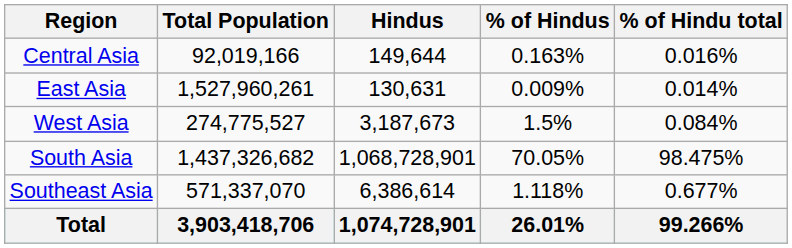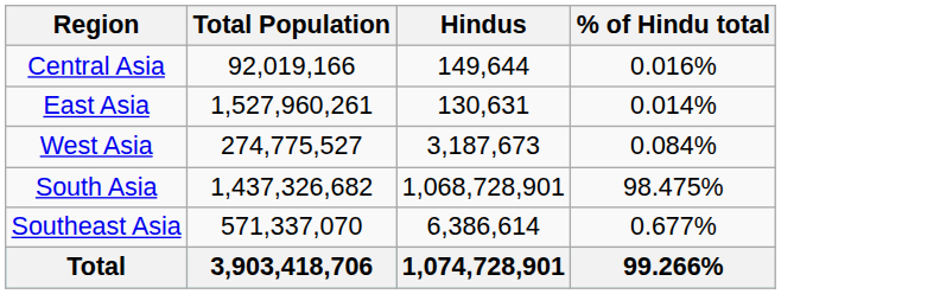- column: % of Hindus | 0.163% | 0.009% | 1.5% | 70.05% | 1.118% | 26.01%
